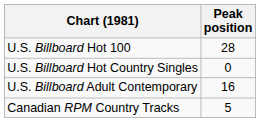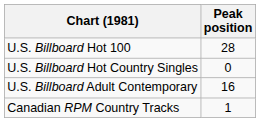Canadian RPM Country Tracks | Peak position: 5 -> 1
